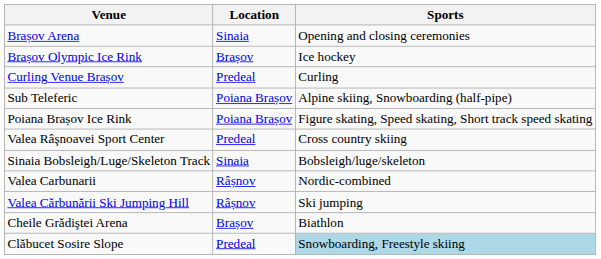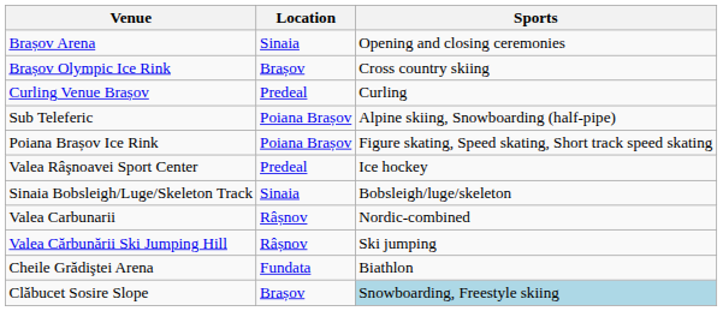Brașov Olympic Ice Rink | Sports: Ice hockey -> Cross country skiing
Valea Râşnoavei Sport Center | Sports: Cross country skiing -> Ice hockey
Cheile Grădiştei Arena | Location: Brașov -> Fundata
Clăbucet Sosire Slope | Location: Predeal -> Brașov
